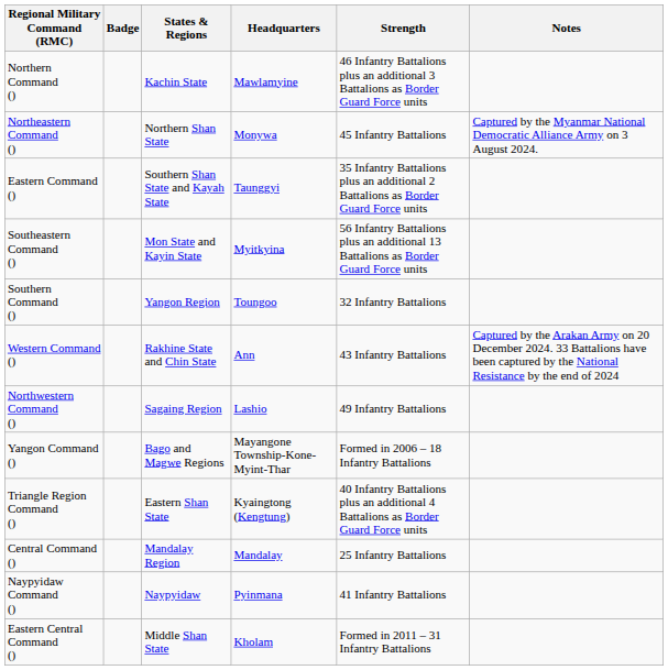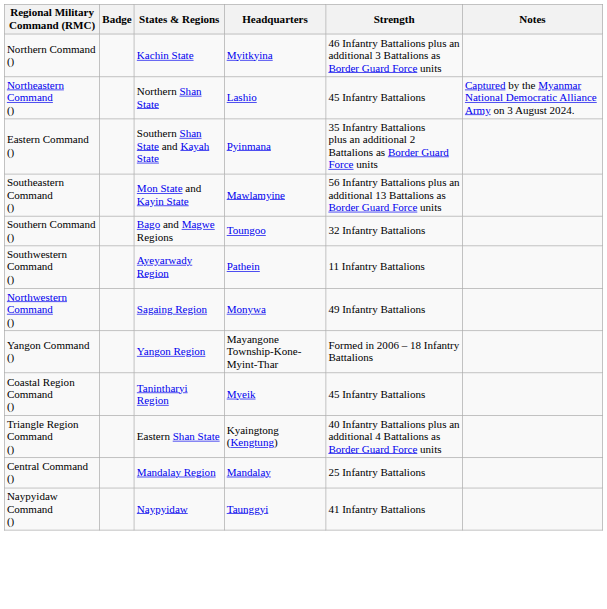Northern Command () | Headquarters: Mawlamyine -> Myitkyina
Northeastern Command () | Headquarters: Monywa -> Lashio
Eastern Command () | Headquarters: Taunggyi -> Pyinmana
Southeastern Command () | Headquarters: Myitkyina -> Mawlamyine
Southern Command () | States & Regions: Yangon Region -> Bago and Magwe Regions
- row: Western Command () | Rakhine State and Chin State | Ann | 43 Infantry Battalions | Captured by the Arakan Army on 20 December 2024. 33 Battalions have been captured by the National Resistance by the end of 2024
+ row: Southwestern Command () | Ayeyarwady Region | Pathein | 11 Infantry Battalions
Northwestern Command () | Headquarters: Lashio -> Monywa
Yangon Command () | States & Regions: Bago and Magwe Regions -> Yangon Region
+ row: Coastal Region Command () | Tanintharyi Region | Myeik | 45 Infantry Battalions
Naypyidaw Command () | Headquarters: Pyinmana -> Taunggyi
- row: Eastern Central Command () | Middle Shan State | Kholam | Formed in 2011 – 31 Infantry Battalions
